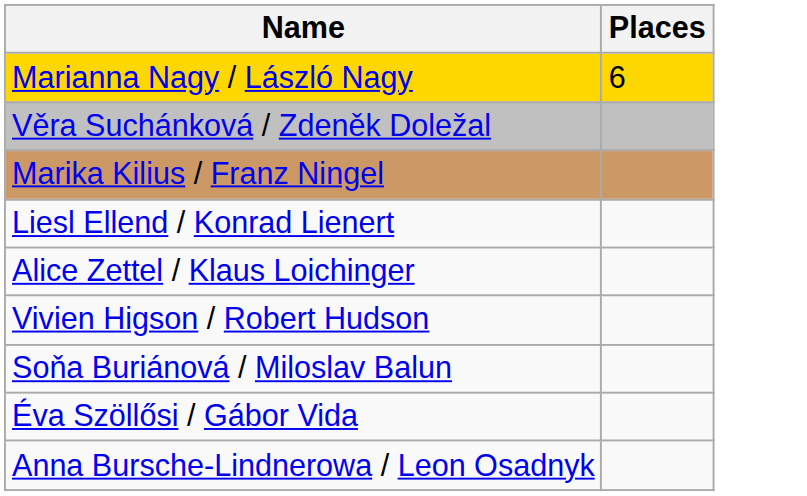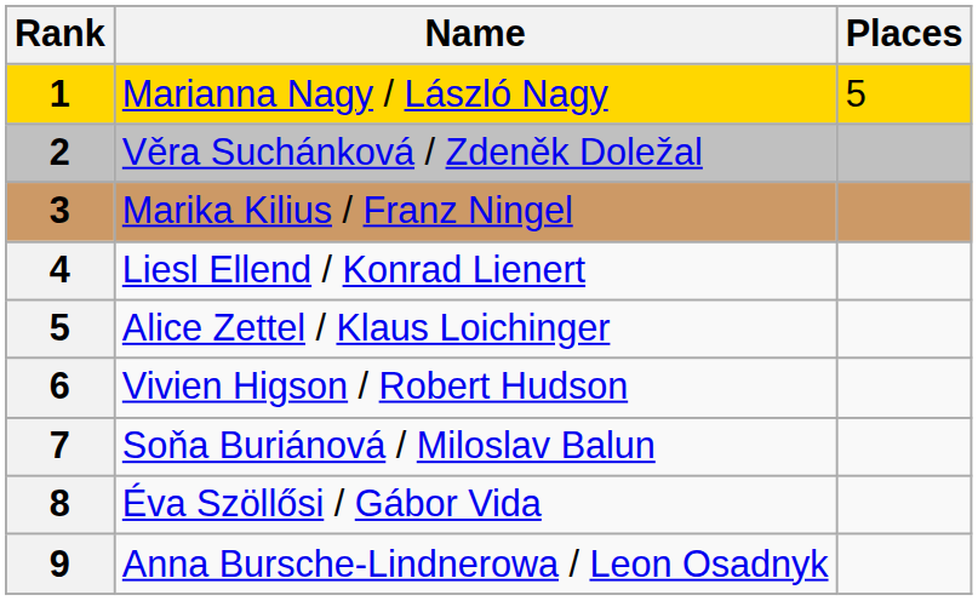+ column: Rank | 1 | 2 | 3 | 4 | 5 | 6 | 7 | 8 | 9
Marianna Nagy / László Nagy | Places: 6 -> 5
